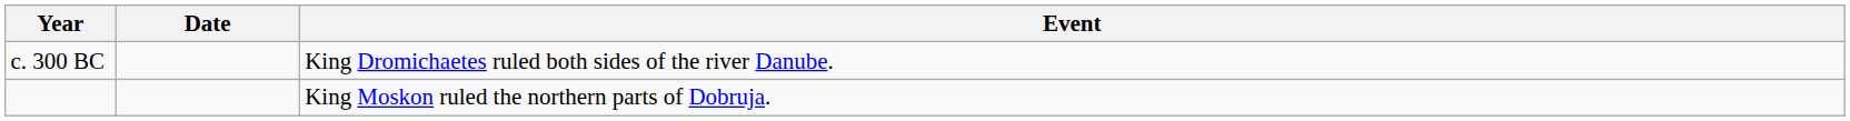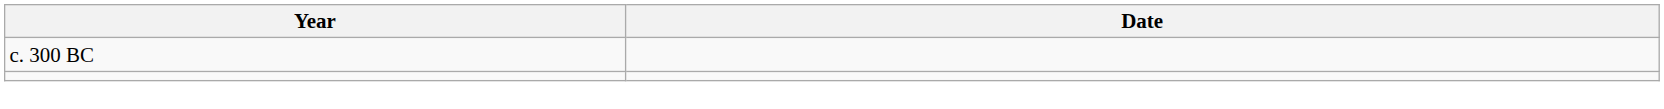- column: Event | King Dromichaetes ruled both sides of the river Danube. | King Moskon ruled the northern parts of Dobruja.
